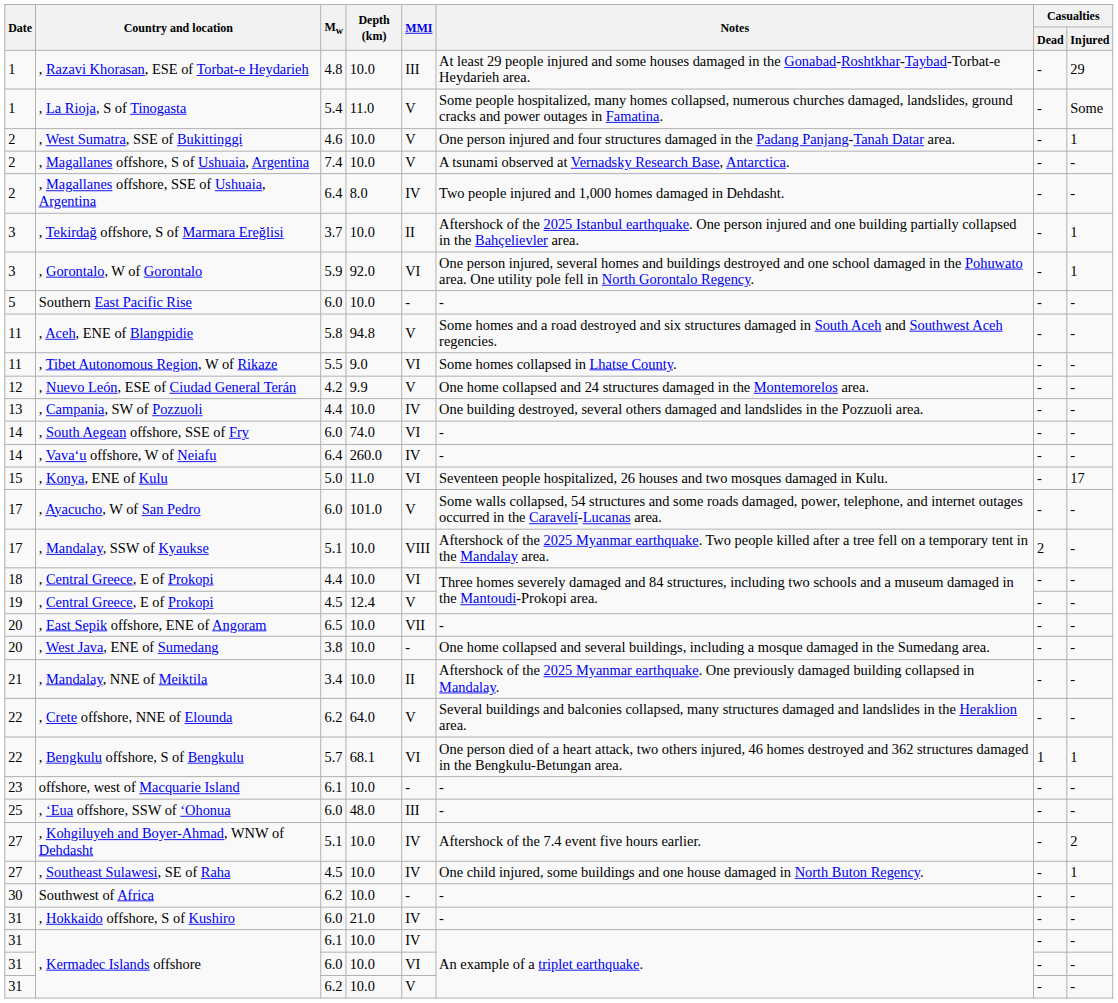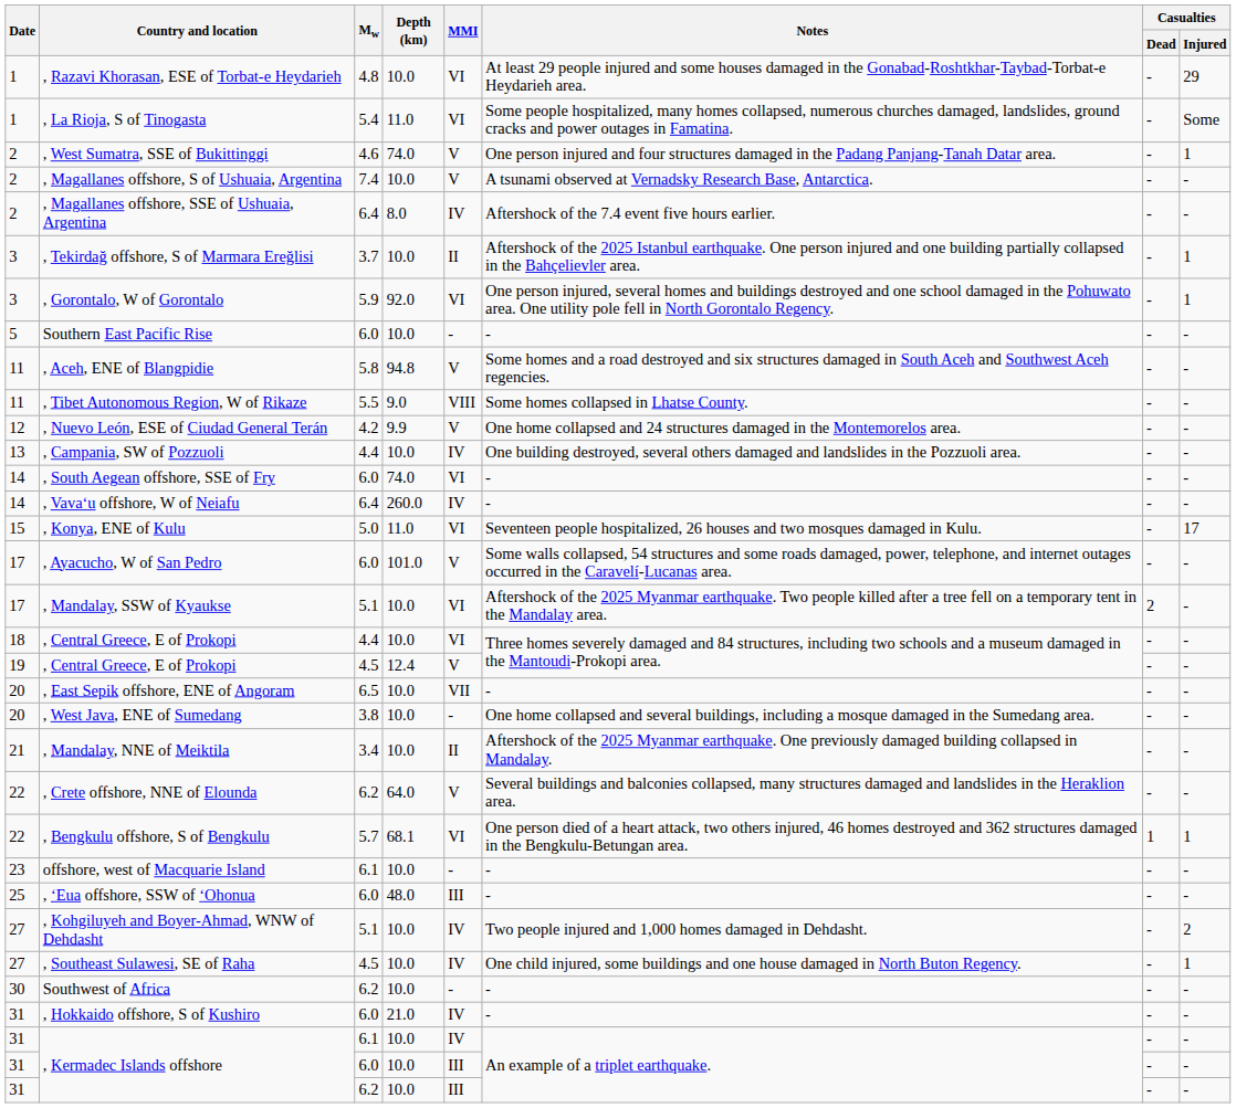, Razavi Khorasan, ESE of Torbat-e Heydarieh | MMI: III -> VI
, La Rioja, S of Tinogasta | MMI: V -> VI
, West Sumatra, SSE of Bukittinggi | Depth (km): 10.0 -> 74.0
, Magallanes offshore, SSE of Ushuaia, Argentina | Notes: Two people injured and 1,000 homes damaged in Dehdasht. -> Aftershock of the 7.4 event five hours earlier.
, Tibet Autonomous Region, W of Rikaze | MMI: VI -> VIII
, Mandalay, SSW of Kyaukse | MMI: VIII -> VI
, Kohgiluyeh and Boyer-Ahmad, WNW of Dehdasht | Notes: Aftershock of the 7.4 event five hours earlier. -> Two people injured and 1,000 homes damaged in Dehdasht.
, Kermadec Islands offshore / 6.0 | MMI: VI -> III
, Kermadec Islands offshore / 6.2 | MMI: V -> III
